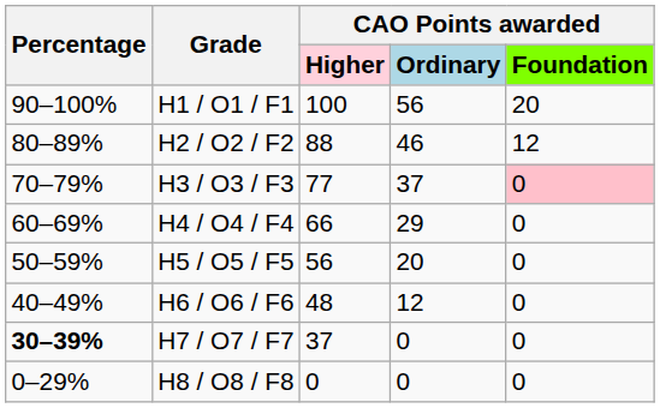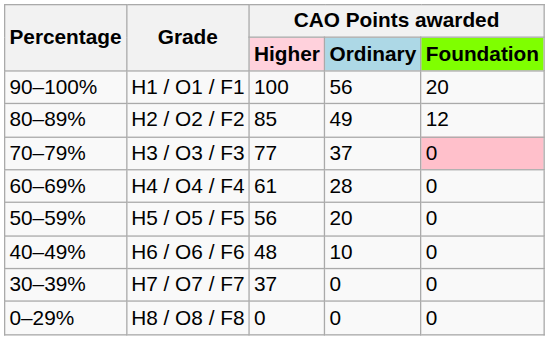H2 / O2 / F2 | column 3: 88 -> 85
H2 / O2 / F2 | column 4: 46 -> 49
H4 / O4 / F4 | column 3: 66 -> 61
H4 / O4 / F4 | column 4: 29 -> 28
H6 / O6 / F6 | column 4: 12 -> 10
H7 / O7 / F7 | Percentage: bold -> normal
